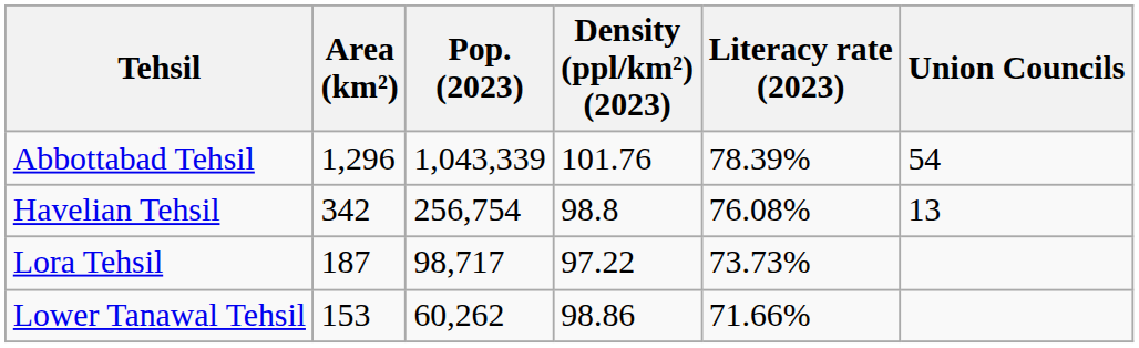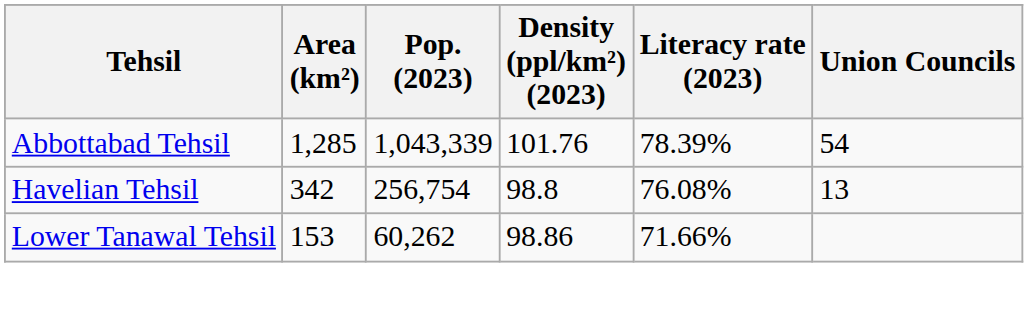Abbottabad Tehsil | Area (km²): 1,296 -> 1,285
- row: Lora Tehsil | 187 | 98,717 | 97.22 | 73.73%
